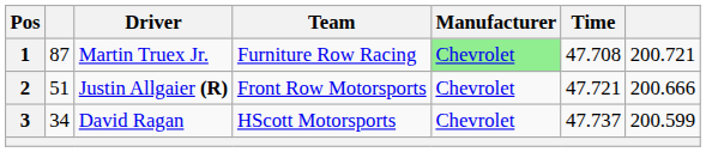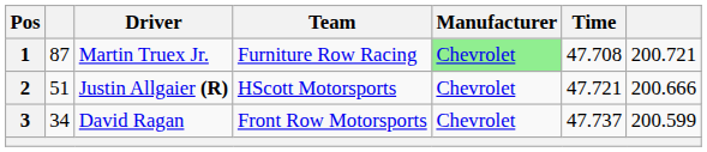2 | Team: Front Row Motorsports -> HScott Motorsports
3 | Team: HScott Motorsports -> Front Row Motorsports
